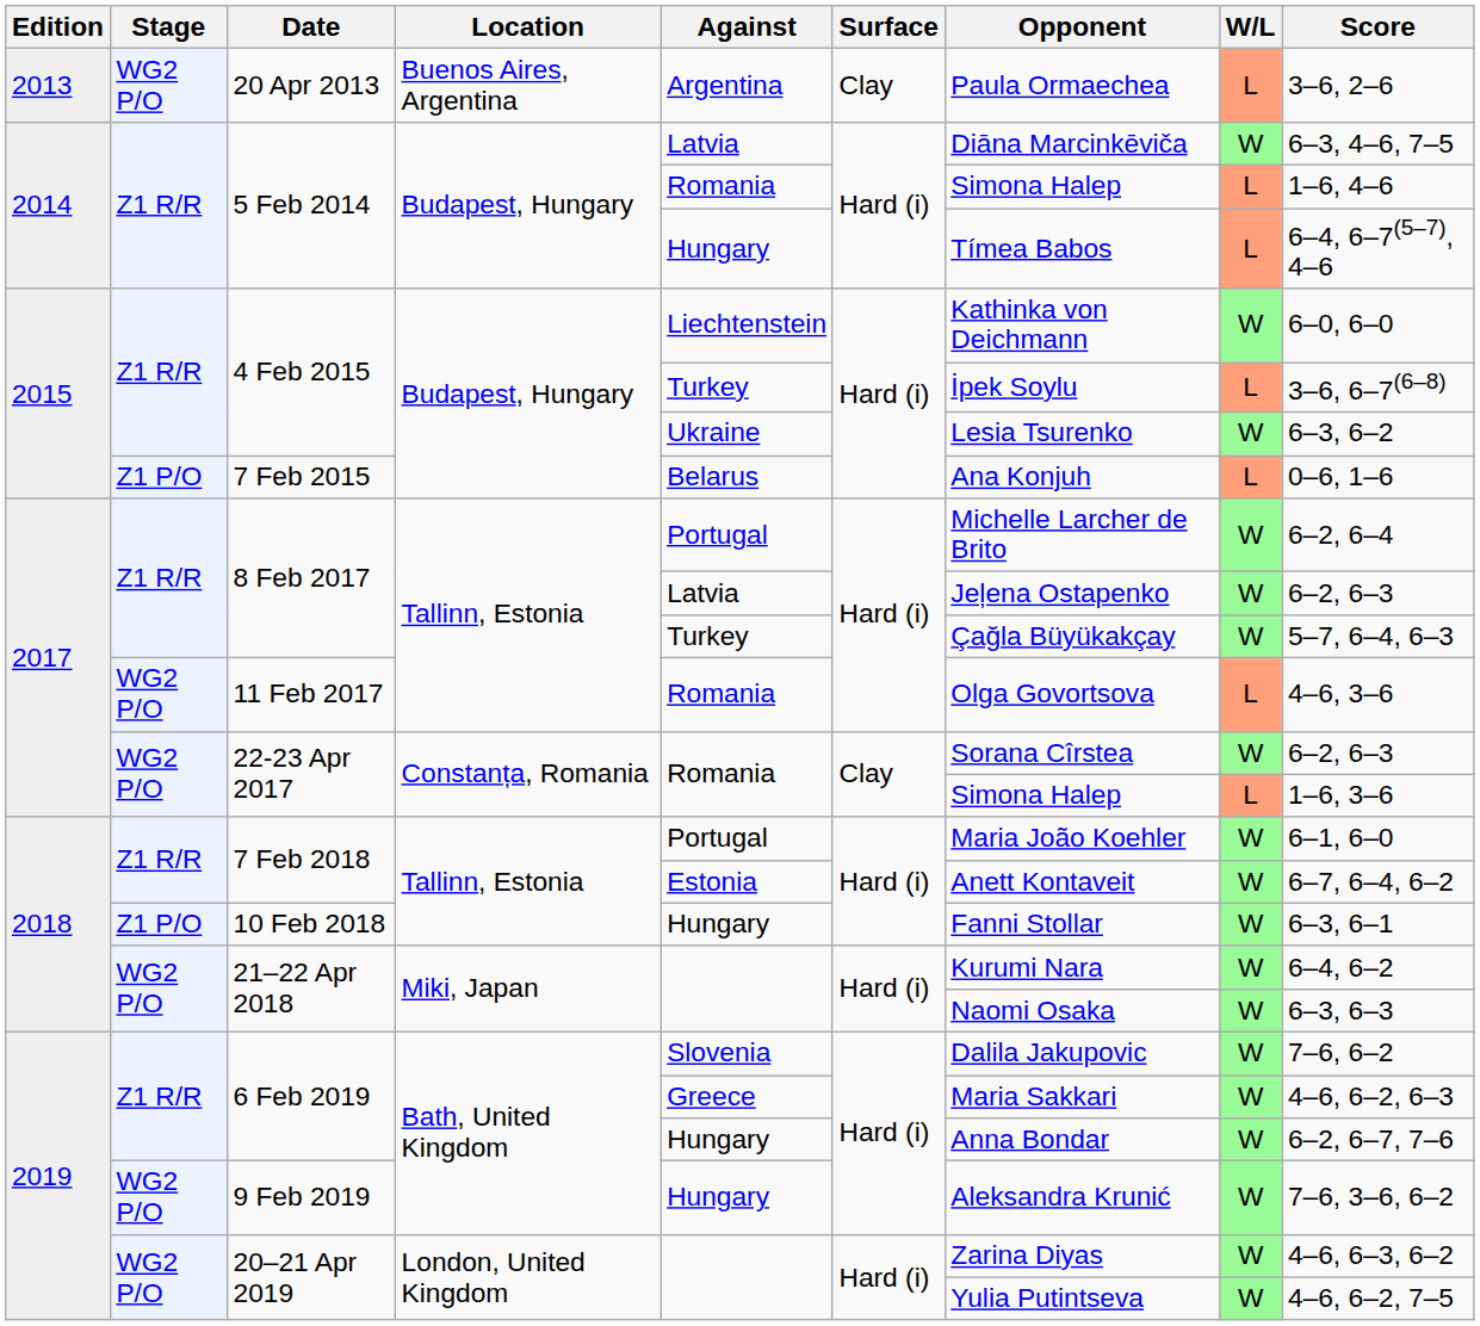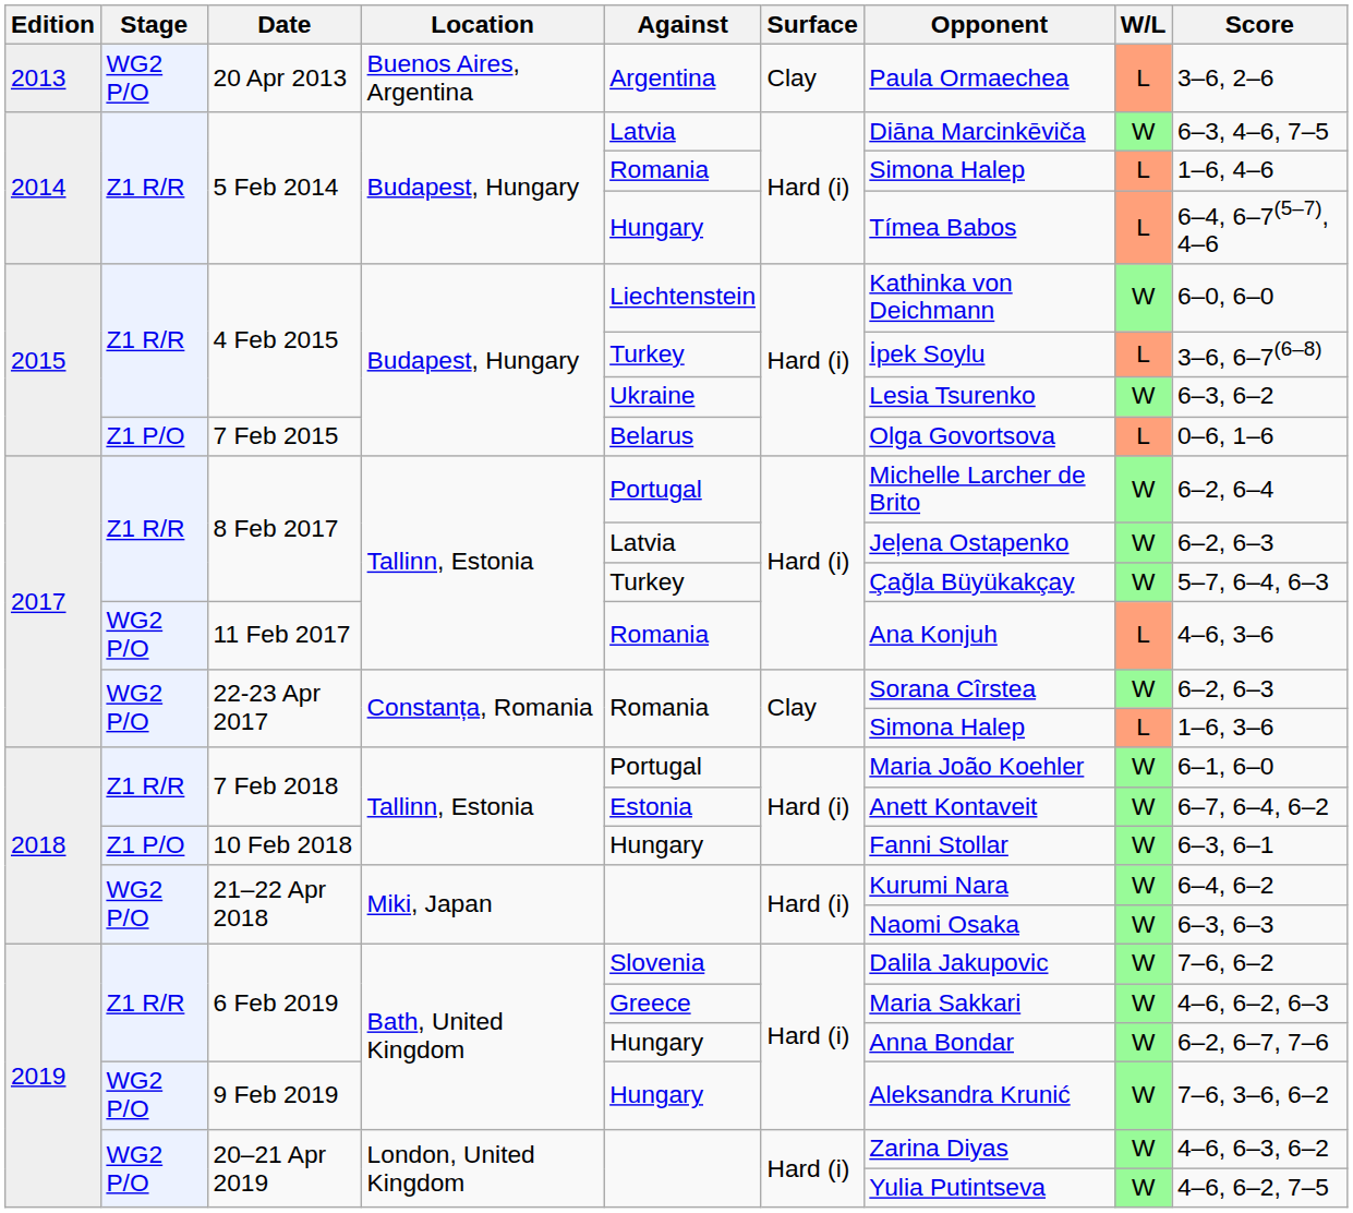7 Feb 2015 | Opponent: Ana Konjuh -> Olga Govortsova
11 Feb 2017 | Opponent: Olga Govortsova -> Ana Konjuh
